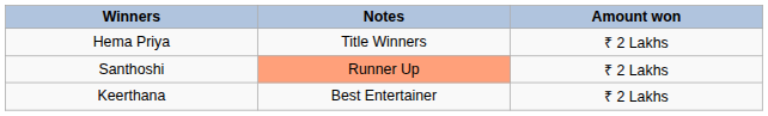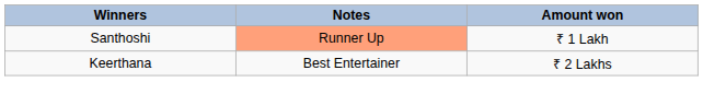- row: Hema Priya | Title Winners | ₹ 2 Lakhs
Santhoshi | Amount won: ₹ 2 Lakhs -> ₹ 1 Lakh
